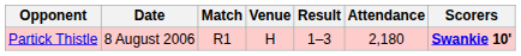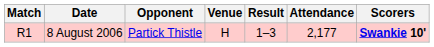columns swapped: Match <-> Opponent
8 August 2006 | Attendance: 2,180 -> 2,177
